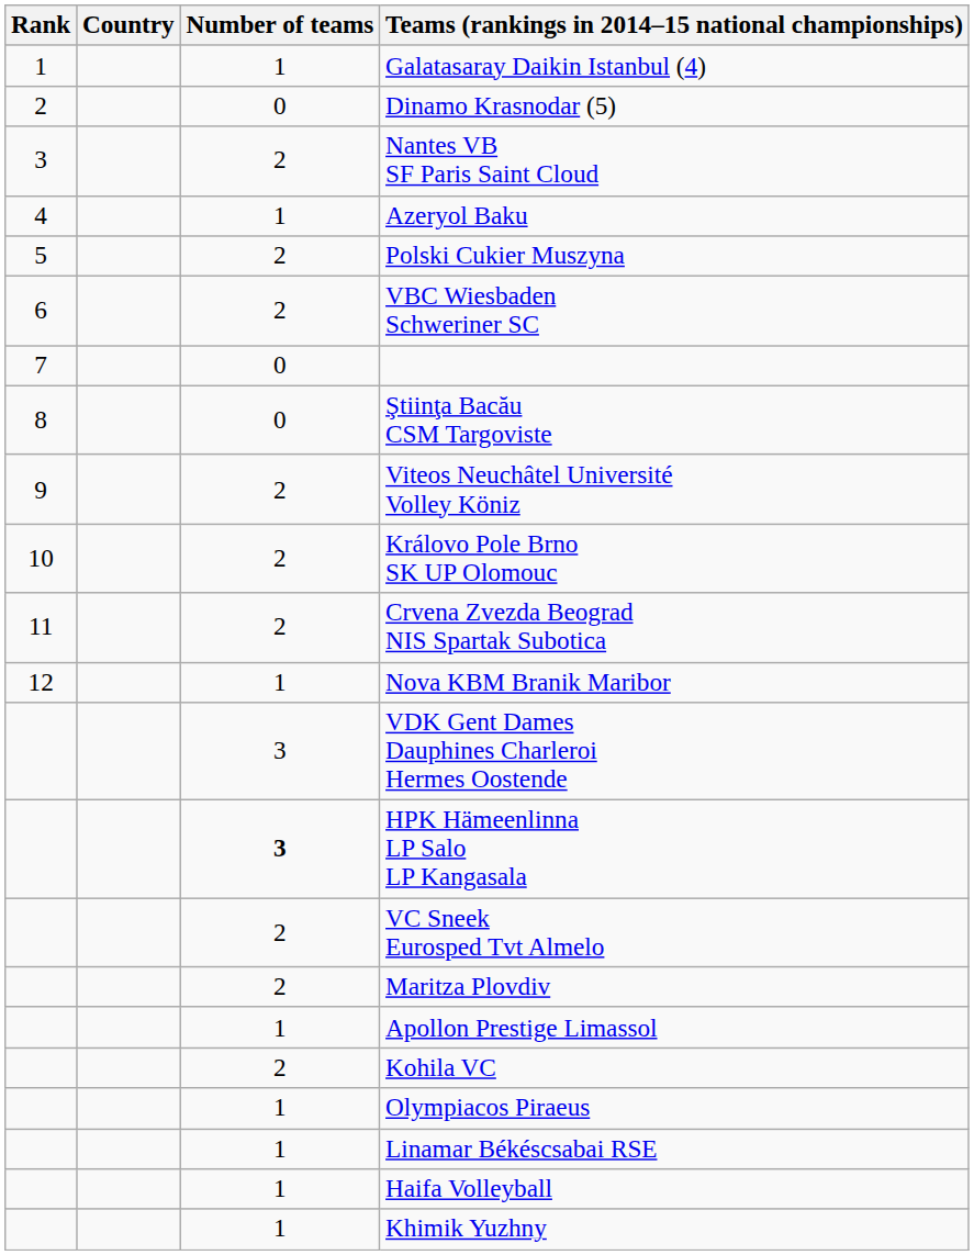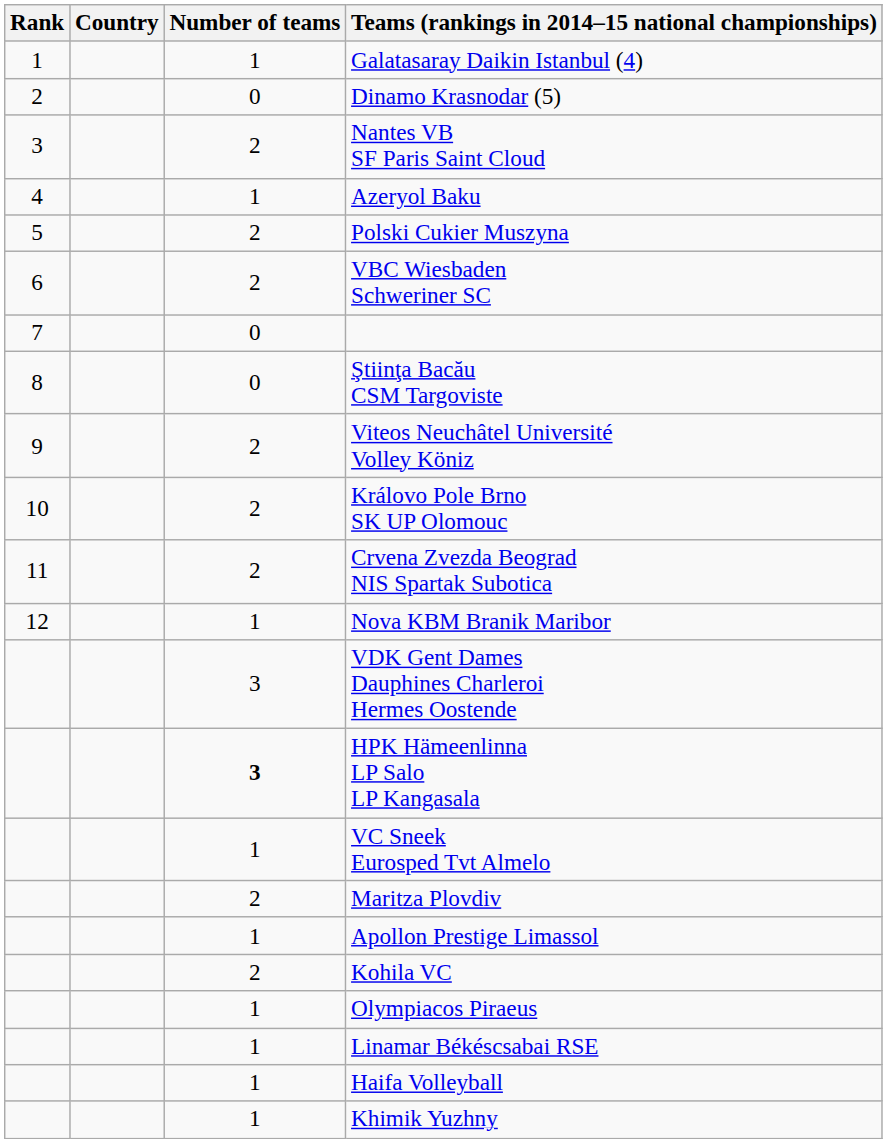VC Sneek Eurosped Tvt Almelo | Number of teams: 2 -> 1
